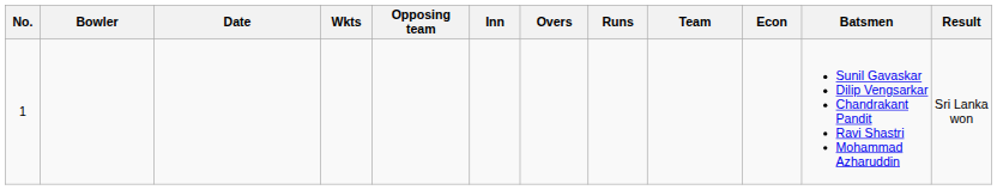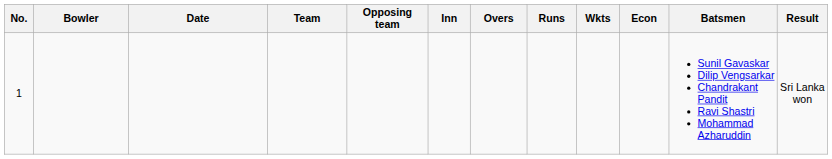columns swapped: Team <-> Wkts
